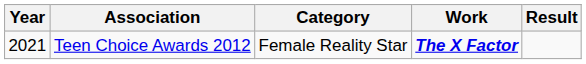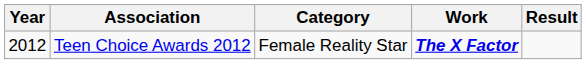Teen Choice Awards 2012 | Year: 2021 -> 2012
